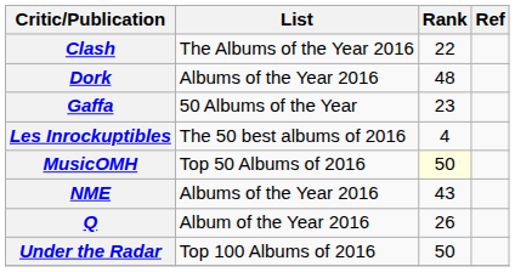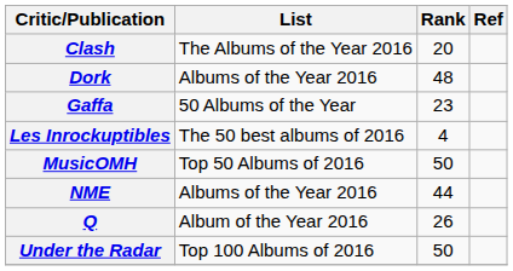Clash | Rank: 22 -> 20
MusicOMH | Rank: lightyellow background -> no background
NME | Rank: 43 -> 44
